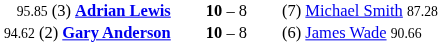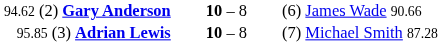rows swapped: 95.85 (3) Adrian Lewis <-> 94.62 (2) Gary Anderson
